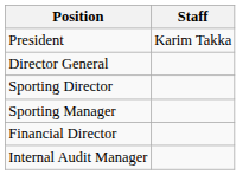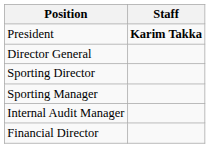President | Staff: normal -> bold
rows swapped: Financial Director <-> Internal Audit Manager
